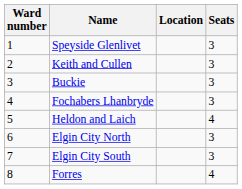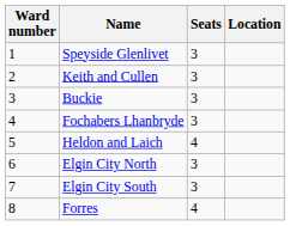columns swapped: Location <-> Seats
